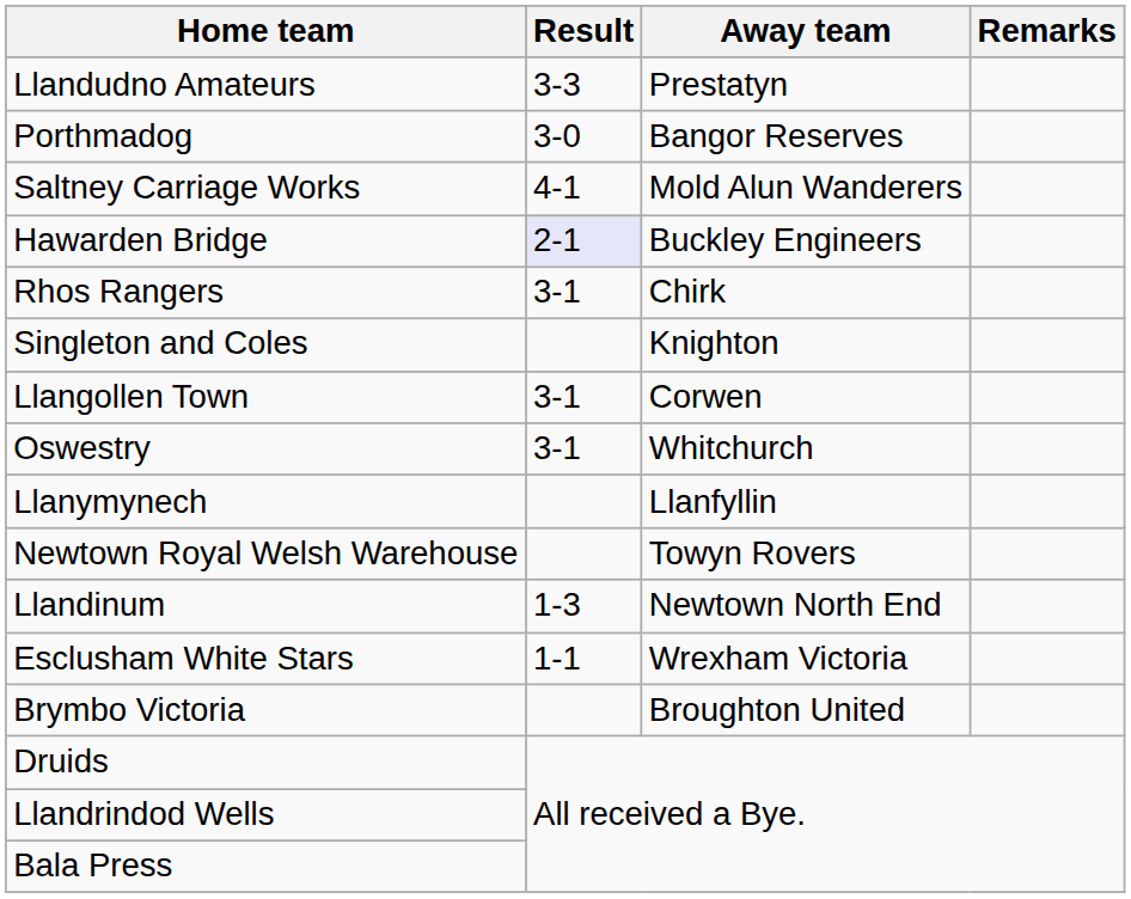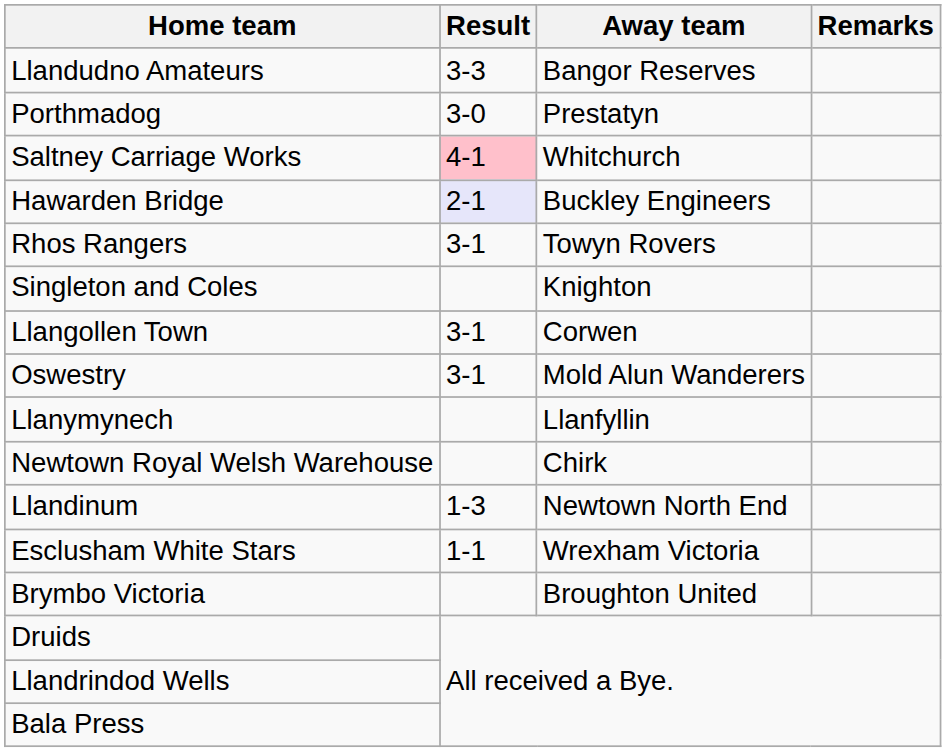Llandudno Amateurs | Away team: Prestatyn -> Bangor Reserves
Porthmadog | Away team: Bangor Reserves -> Prestatyn
Saltney Carriage Works | Result: no background -> pink background
Saltney Carriage Works | Away team: Mold Alun Wanderers -> Whitchurch
Rhos Rangers | Away team: Chirk -> Towyn Rovers
Oswestry | Away team: Whitchurch -> Mold Alun Wanderers
Newtown Royal Welsh Warehouse | Away team: Towyn Rovers -> Chirk
